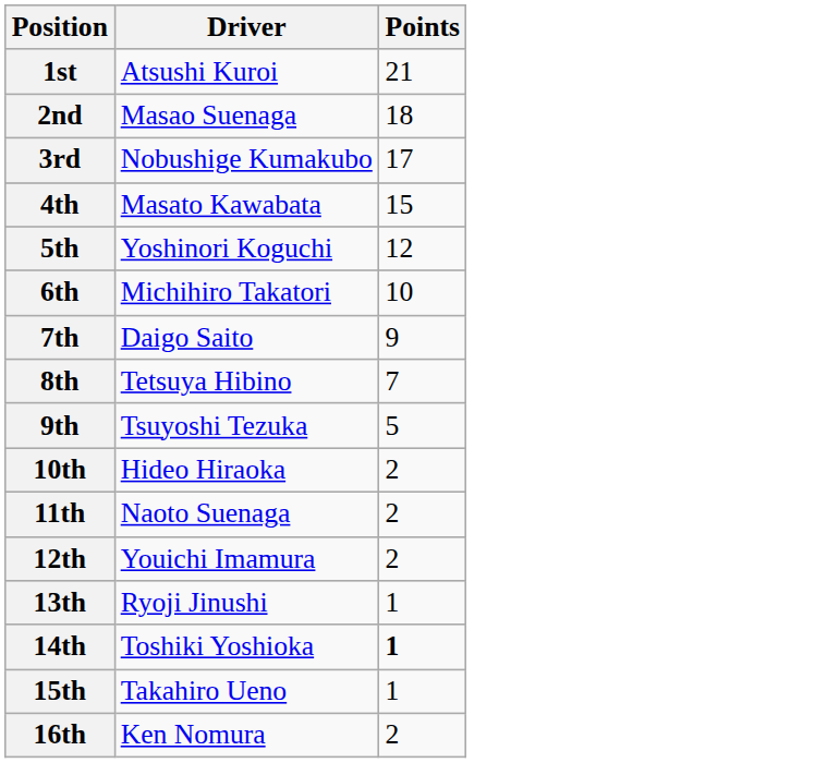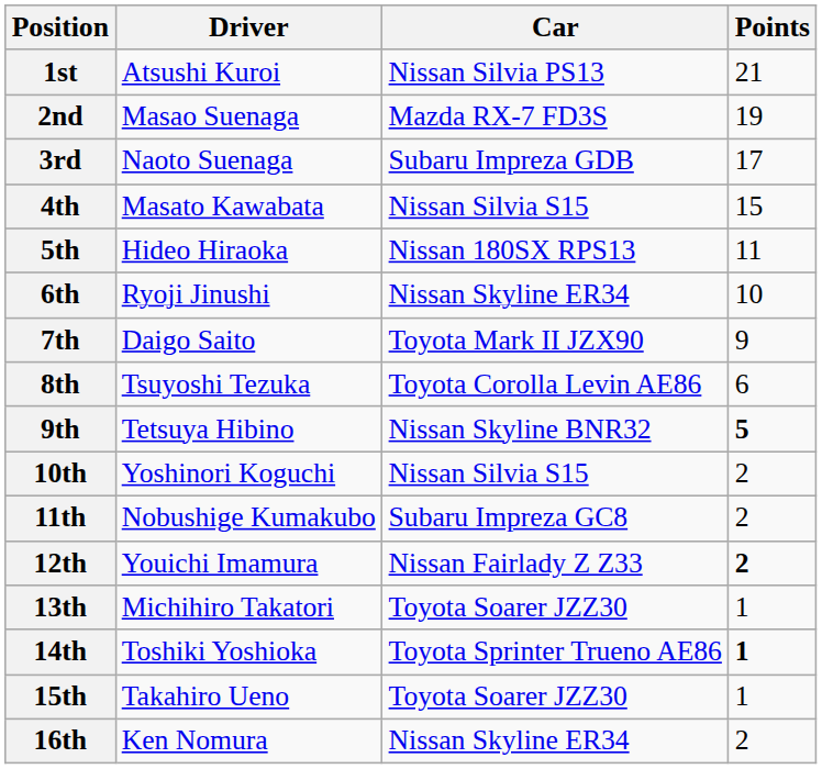+ column: Car | Nissan Silvia PS13 | Mazda RX-7 FD3S | Subaru Impreza GDB | Nissan Silvia S15 | Nissan 180SX RPS13 | Nissan Skyline ER34 | Toyota Mark II JZX90 | Toyota Corolla Levin AE86 | Nissan Skyline BNR32 | Nissan Silvia S15 | Subaru Impreza GC8 | Nissan Fairlady Z Z33 | Toyota Soarer JZZ30 | Toyota Sprinter Trueno AE86 | Toyota Soarer JZZ30 | Nissan Skyline ER34
2nd | Points: 18 -> 19
3rd | Driver: Nobushige Kumakubo -> Naoto Suenaga
5th | Driver: Yoshinori Koguchi -> Hideo Hiraoka
5th | Points: 12 -> 11
6th | Driver: Michihiro Takatori -> Ryoji Jinushi
8th | Driver: Tetsuya Hibino -> Tsuyoshi Tezuka
8th | Points: 7 -> 6
9th | Driver: Tsuyoshi Tezuka -> Tetsuya Hibino
9th | Points: normal -> bold
10th | Driver: Hideo Hiraoka -> Yoshinori Koguchi
11th | Driver: Naoto Suenaga -> Nobushige Kumakubo
12th | Points: normal -> bold
13th | Driver: Ryoji Jinushi -> Michihiro Takatori
